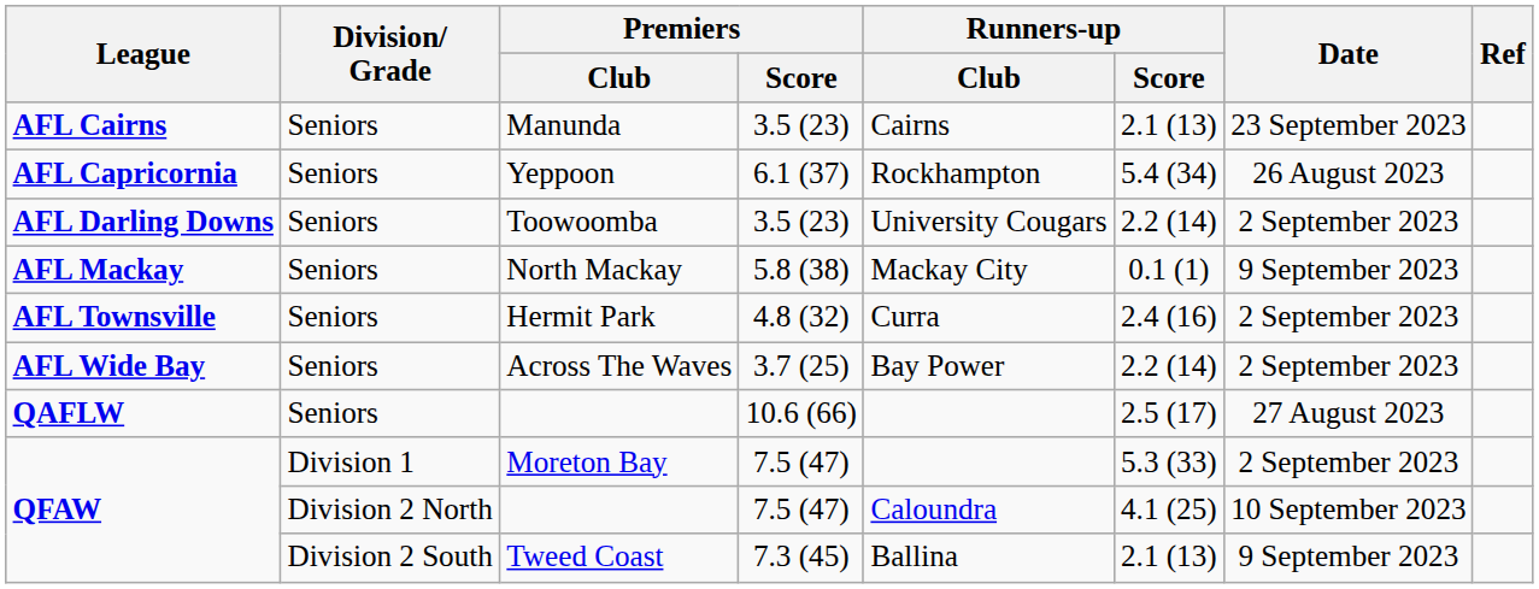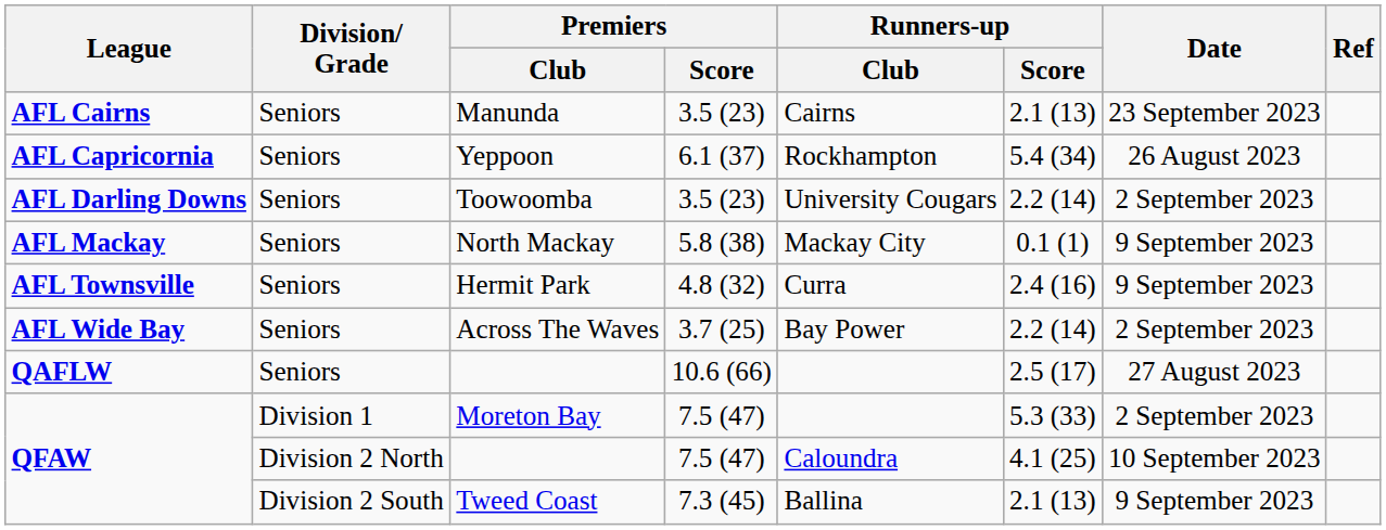Hermit Park | Date: 2 September 2023 -> 9 September 2023
